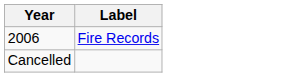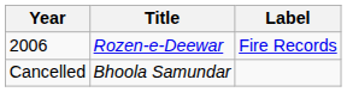+ column: Title | Rozen-e-Deewar | Bhoola Samundar
